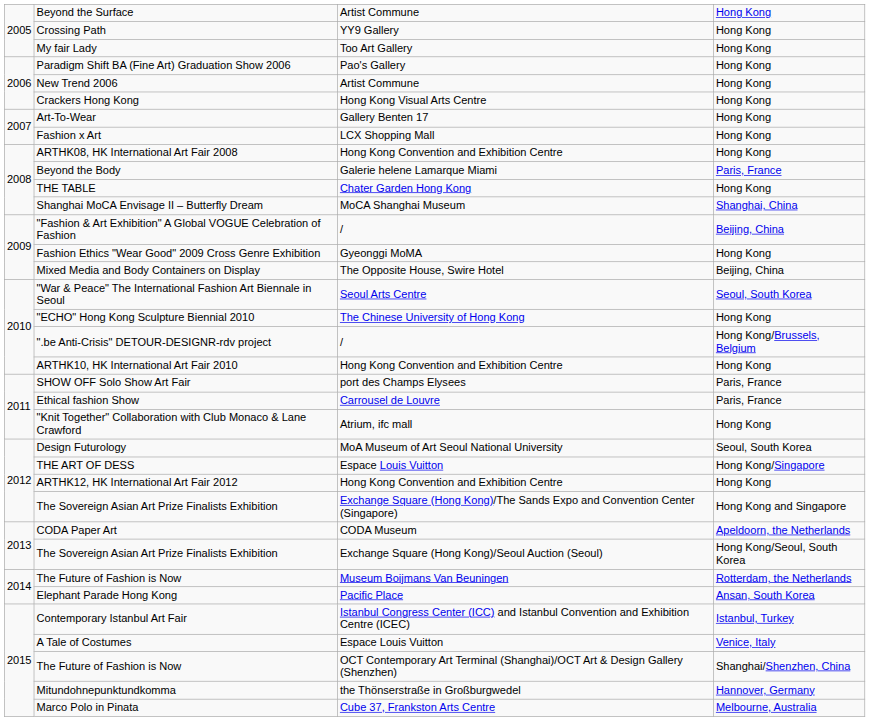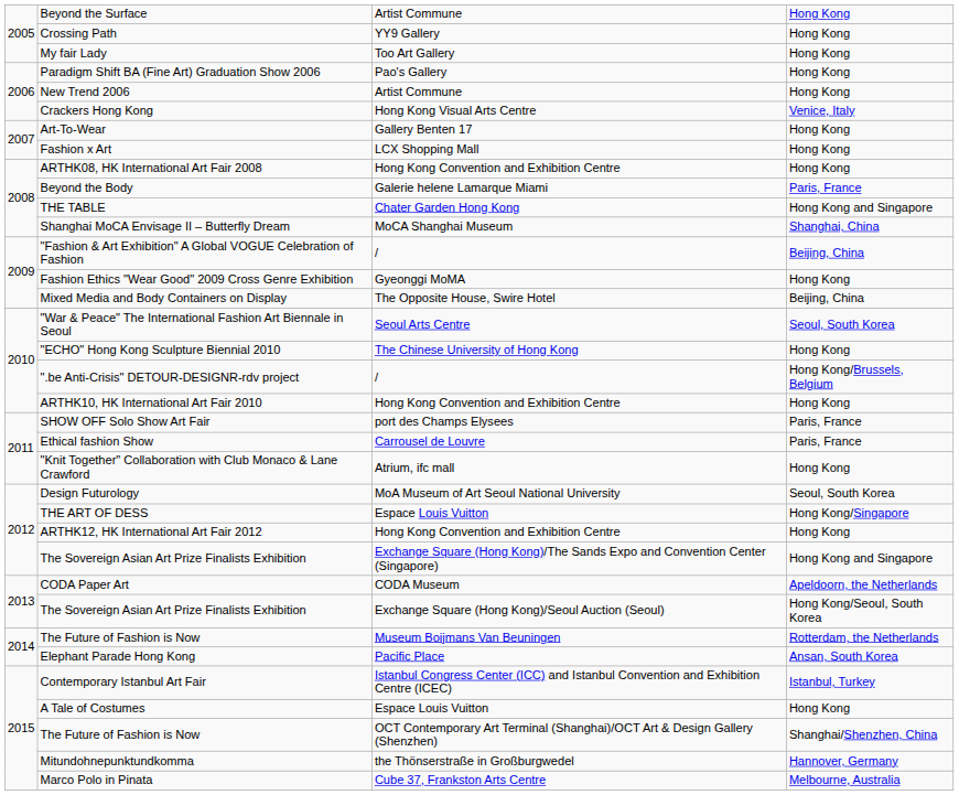Crackers Hong Kong | column 4: Hong Kong -> Venice, Italy
THE TABLE | column 4: Hong Kong -> Hong Kong and Singapore
A Tale of Costumes | column 4: Venice, Italy -> Hong Kong
